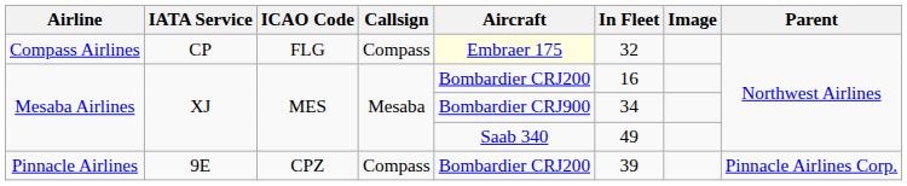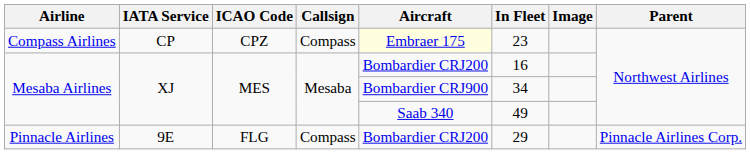Compass Airlines | ICAO Code: FLG -> CPZ
Compass Airlines | In Fleet: 32 -> 23
Pinnacle Airlines | ICAO Code: CPZ -> FLG
Pinnacle Airlines | In Fleet: 39 -> 29
